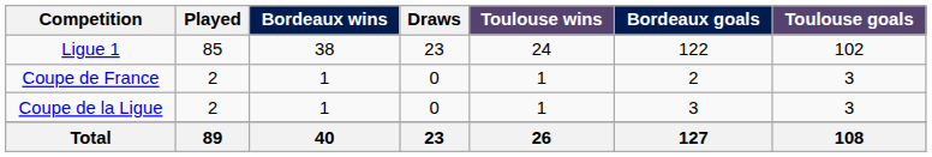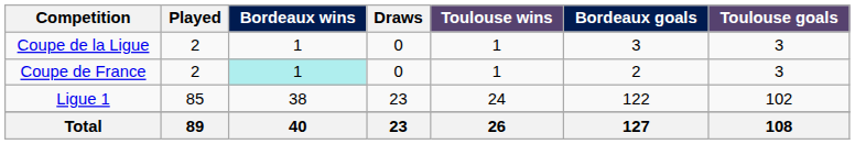rows swapped: Ligue 1 <-> Coupe de la Ligue
Coupe de France | Bordeaux wins: no background -> paleturquoise background
